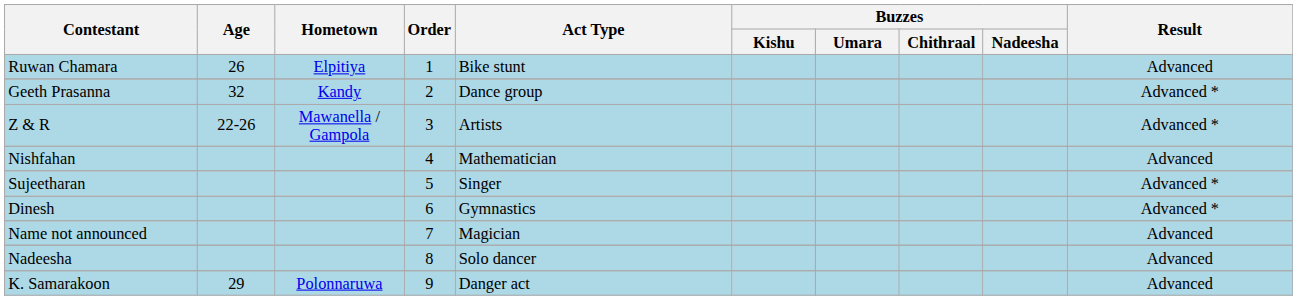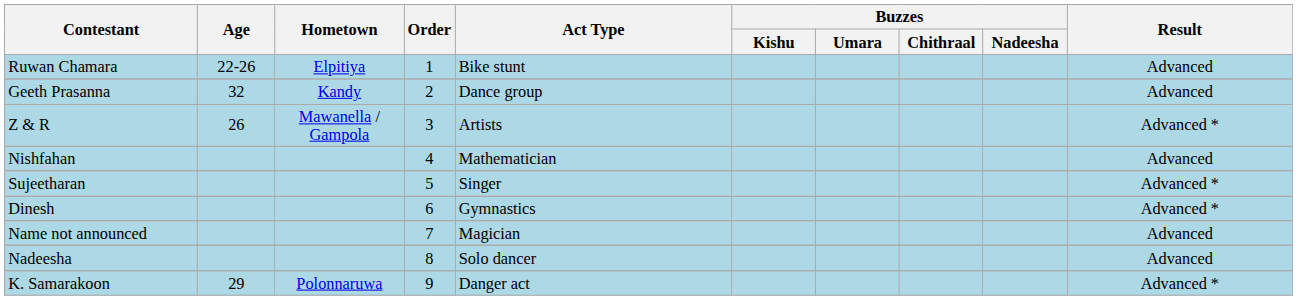Ruwan Chamara | Age: 26 -> 22-26
Geeth Prasanna | Result: Advanced * -> Advanced
Z & R | Age: 22-26 -> 26
K. Samarakoon | Result: Advanced -> Advanced *
